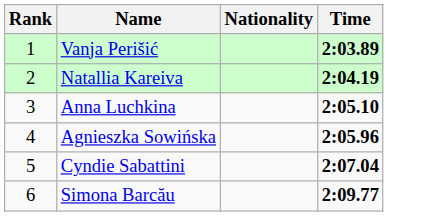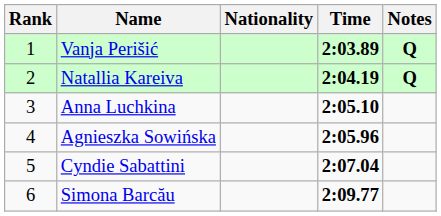+ column: Notes | Q | Q
